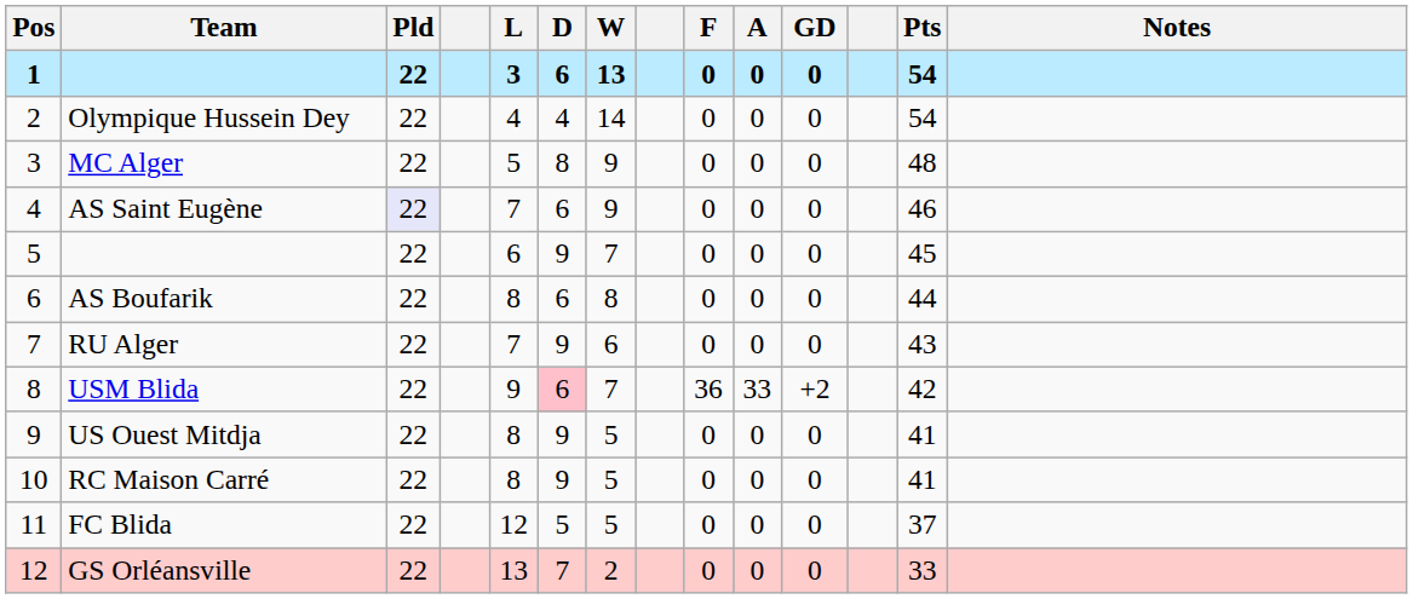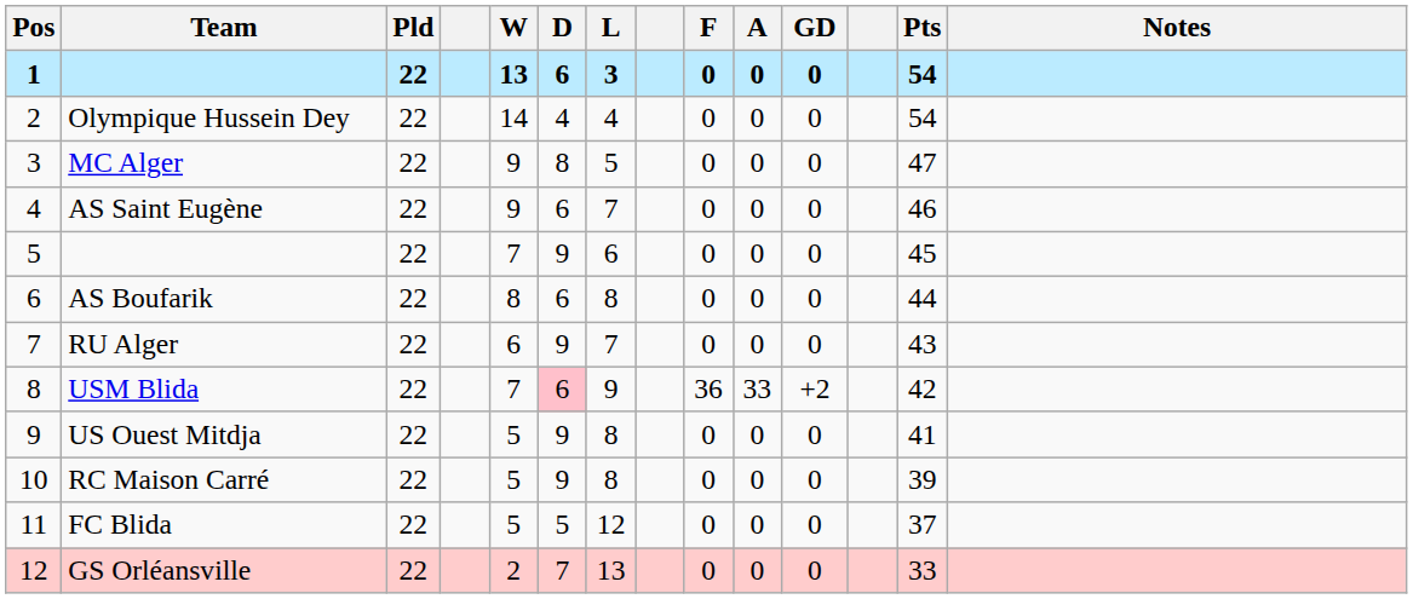columns swapped: W <-> L
MC Alger | Pts: 48 -> 47
AS Saint Eugène | Pld: lavender background -> no background
RC Maison Carré | Pts: 41 -> 39
